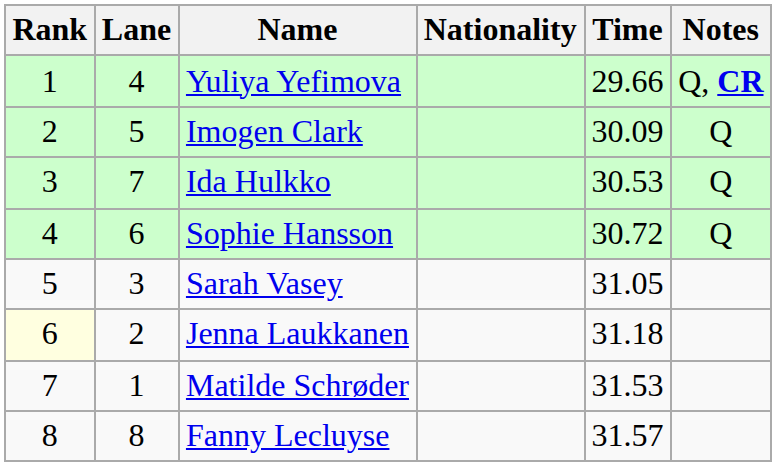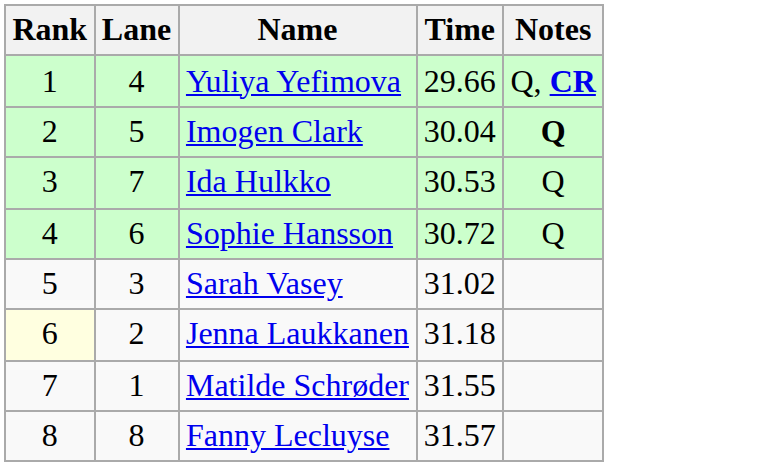- column: Nationality
Imogen Clark | Time: 30.09 -> 30.04
Imogen Clark | Notes: normal -> bold
Sarah Vasey | Time: 31.05 -> 31.02
Matilde Schrøder | Time: 31.53 -> 31.55
